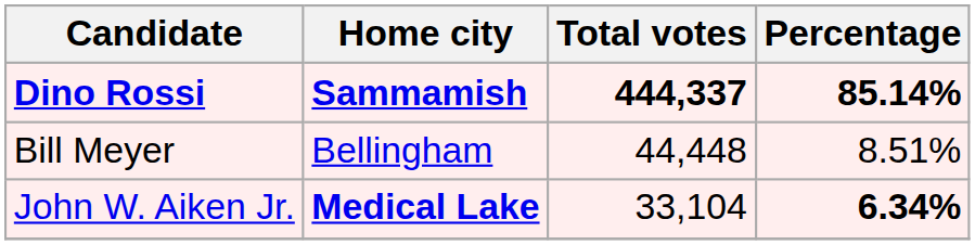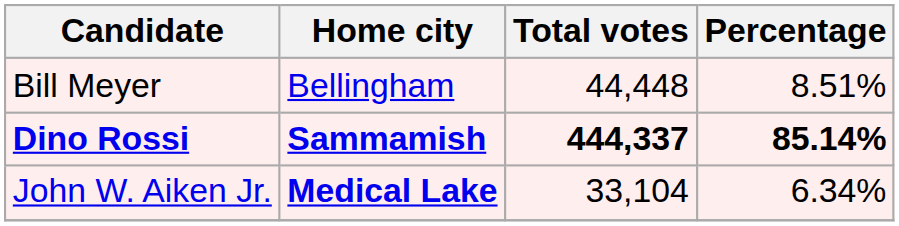rows swapped: Dino Rossi <-> Bill Meyer
John W. Aiken Jr. | Percentage: bold -> normal
